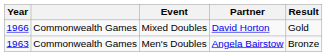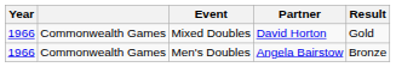Men's Doubles | Year: 1963 -> 1966
